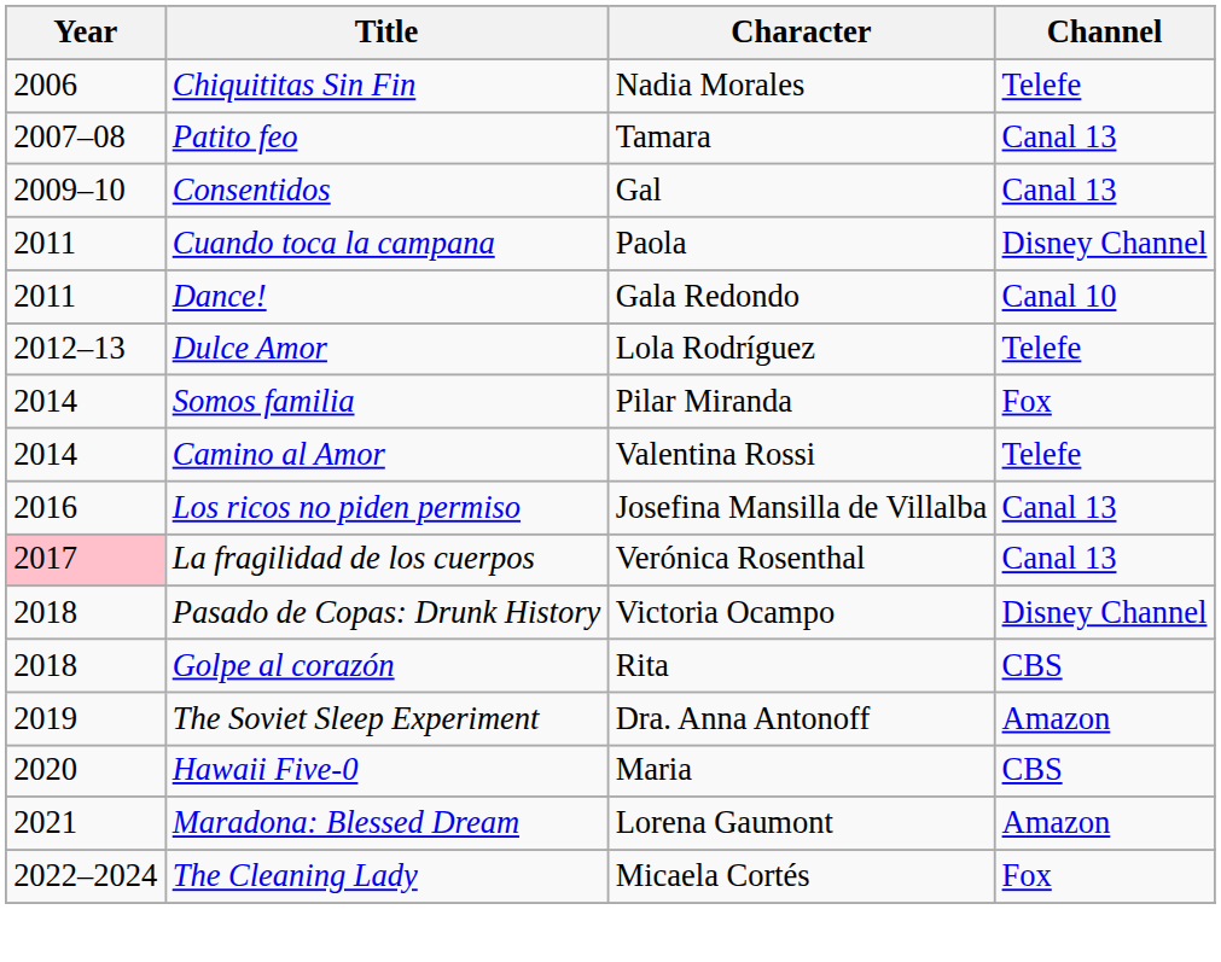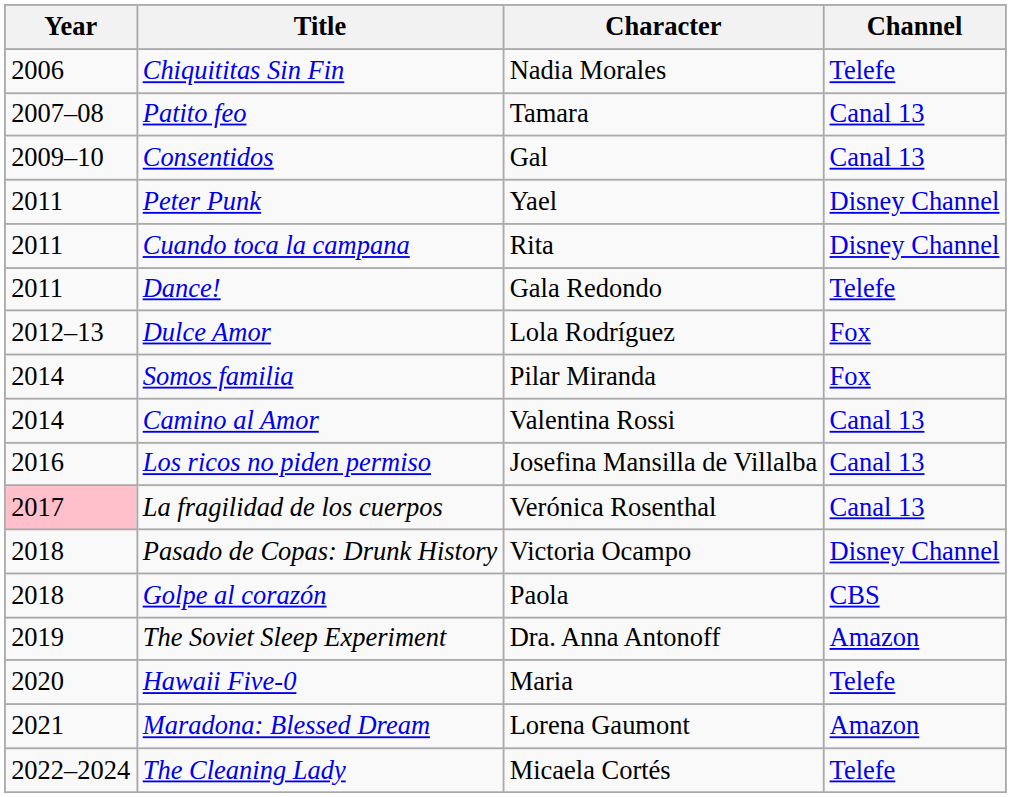+ row: 2011 | Peter Punk | Yael | Disney Channel
Cuando toca la campana | Character: Paola -> Rita
Dance! | Channel: Canal 10 -> Telefe
Dulce Amor | Channel: Telefe -> Fox
Camino al Amor | Channel: Telefe -> Canal 13
Golpe al corazón | Character: Rita -> Paola
Hawaii Five-0 | Channel: CBS -> Telefe
The Cleaning Lady | Channel: Fox -> Telefe
